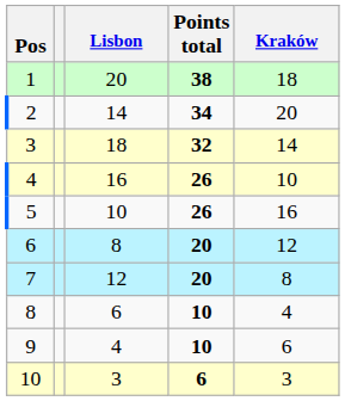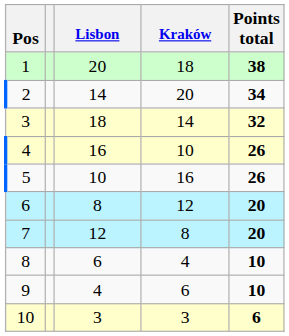columns swapped: Kraków <-> Points total
